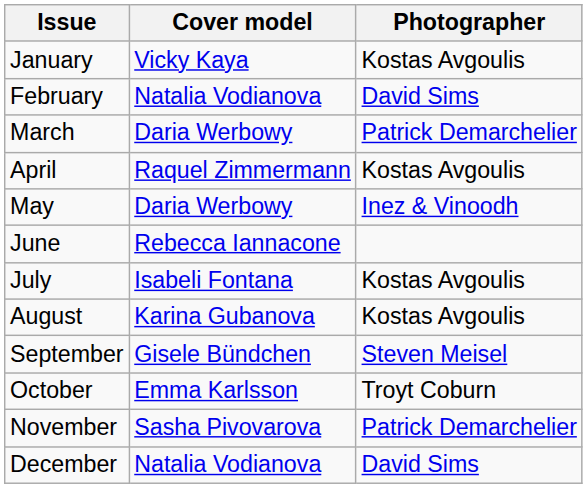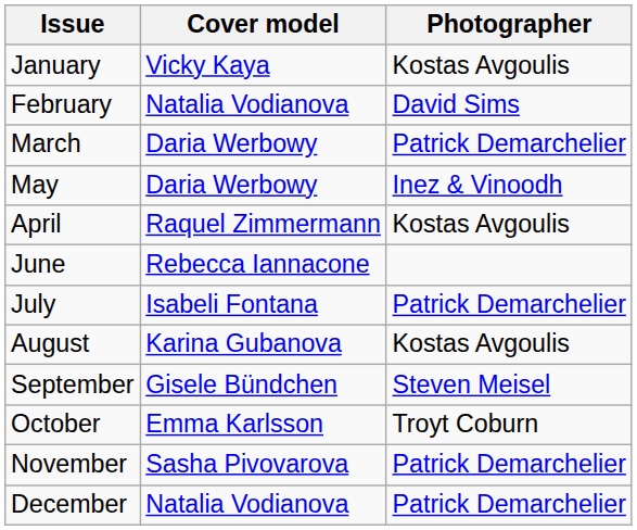rows swapped: April <-> May
July | Photographer: Kostas Avgoulis -> Patrick Demarchelier
December | Photographer: David Sims -> Patrick Demarchelier
